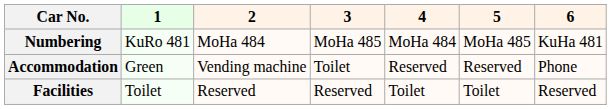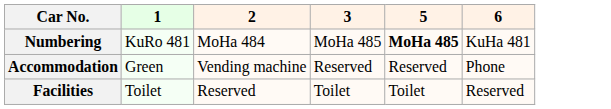- column: 4 | MoHa 484 | Reserved | Toilet
Numbering | 5: normal -> bold
Accommodation | 3: Toilet -> Reserved
Facilities | 3: Reserved -> Toilet
